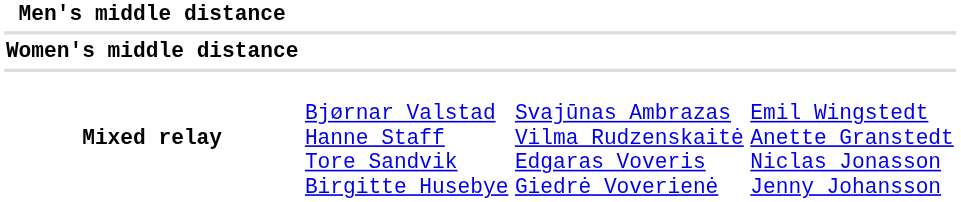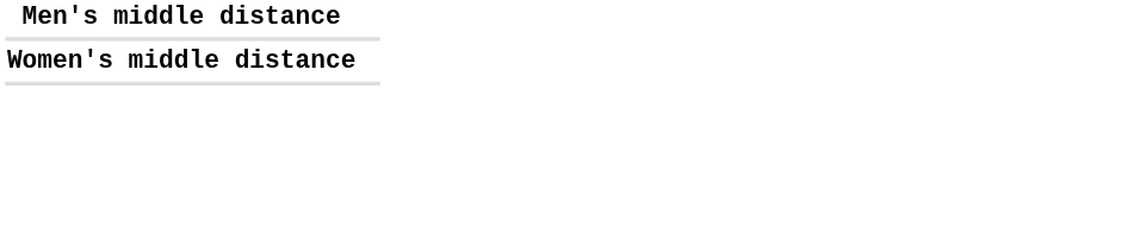- row: Mixed relay | Bjørnar Valstad Hanne Staff Tore Sandvik Birgitte Husebye | Svajūnas Ambrazas Vilma Rudzenskaitė Edgaras Voveris Giedrė Voverienė | Emil Wingstedt Anette Granstedt Niclas Jonasson Jenny Johansson
